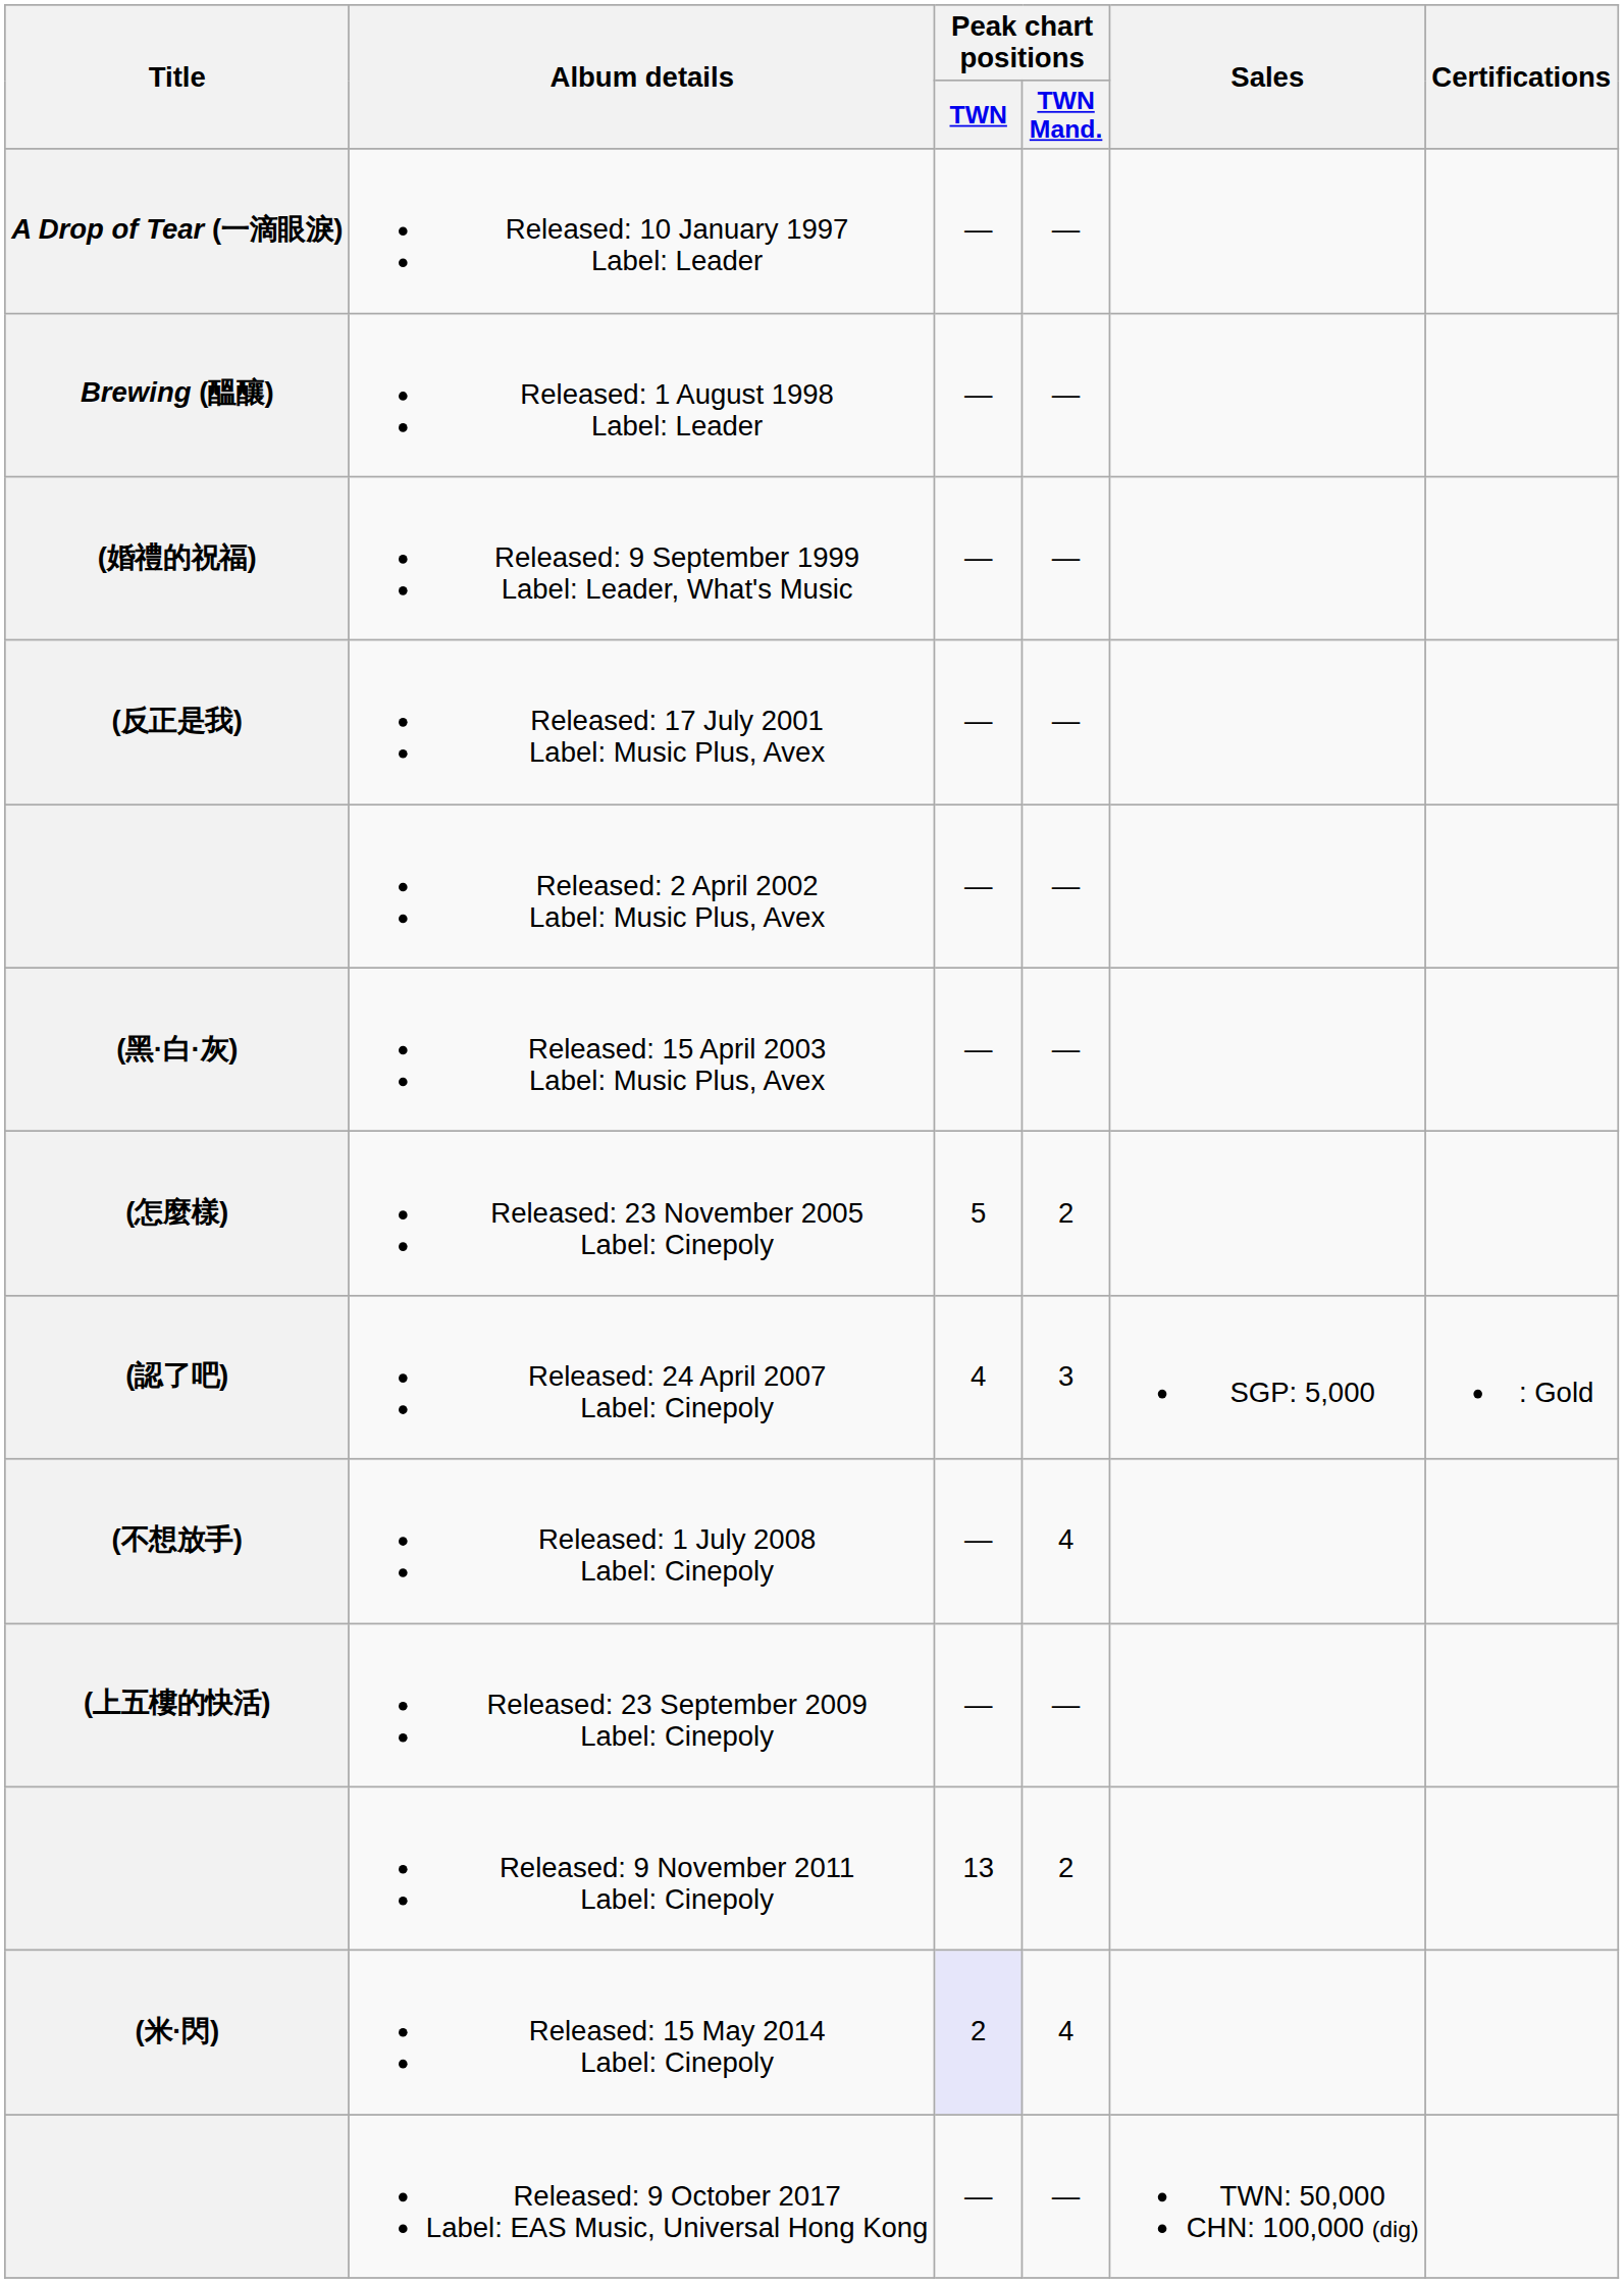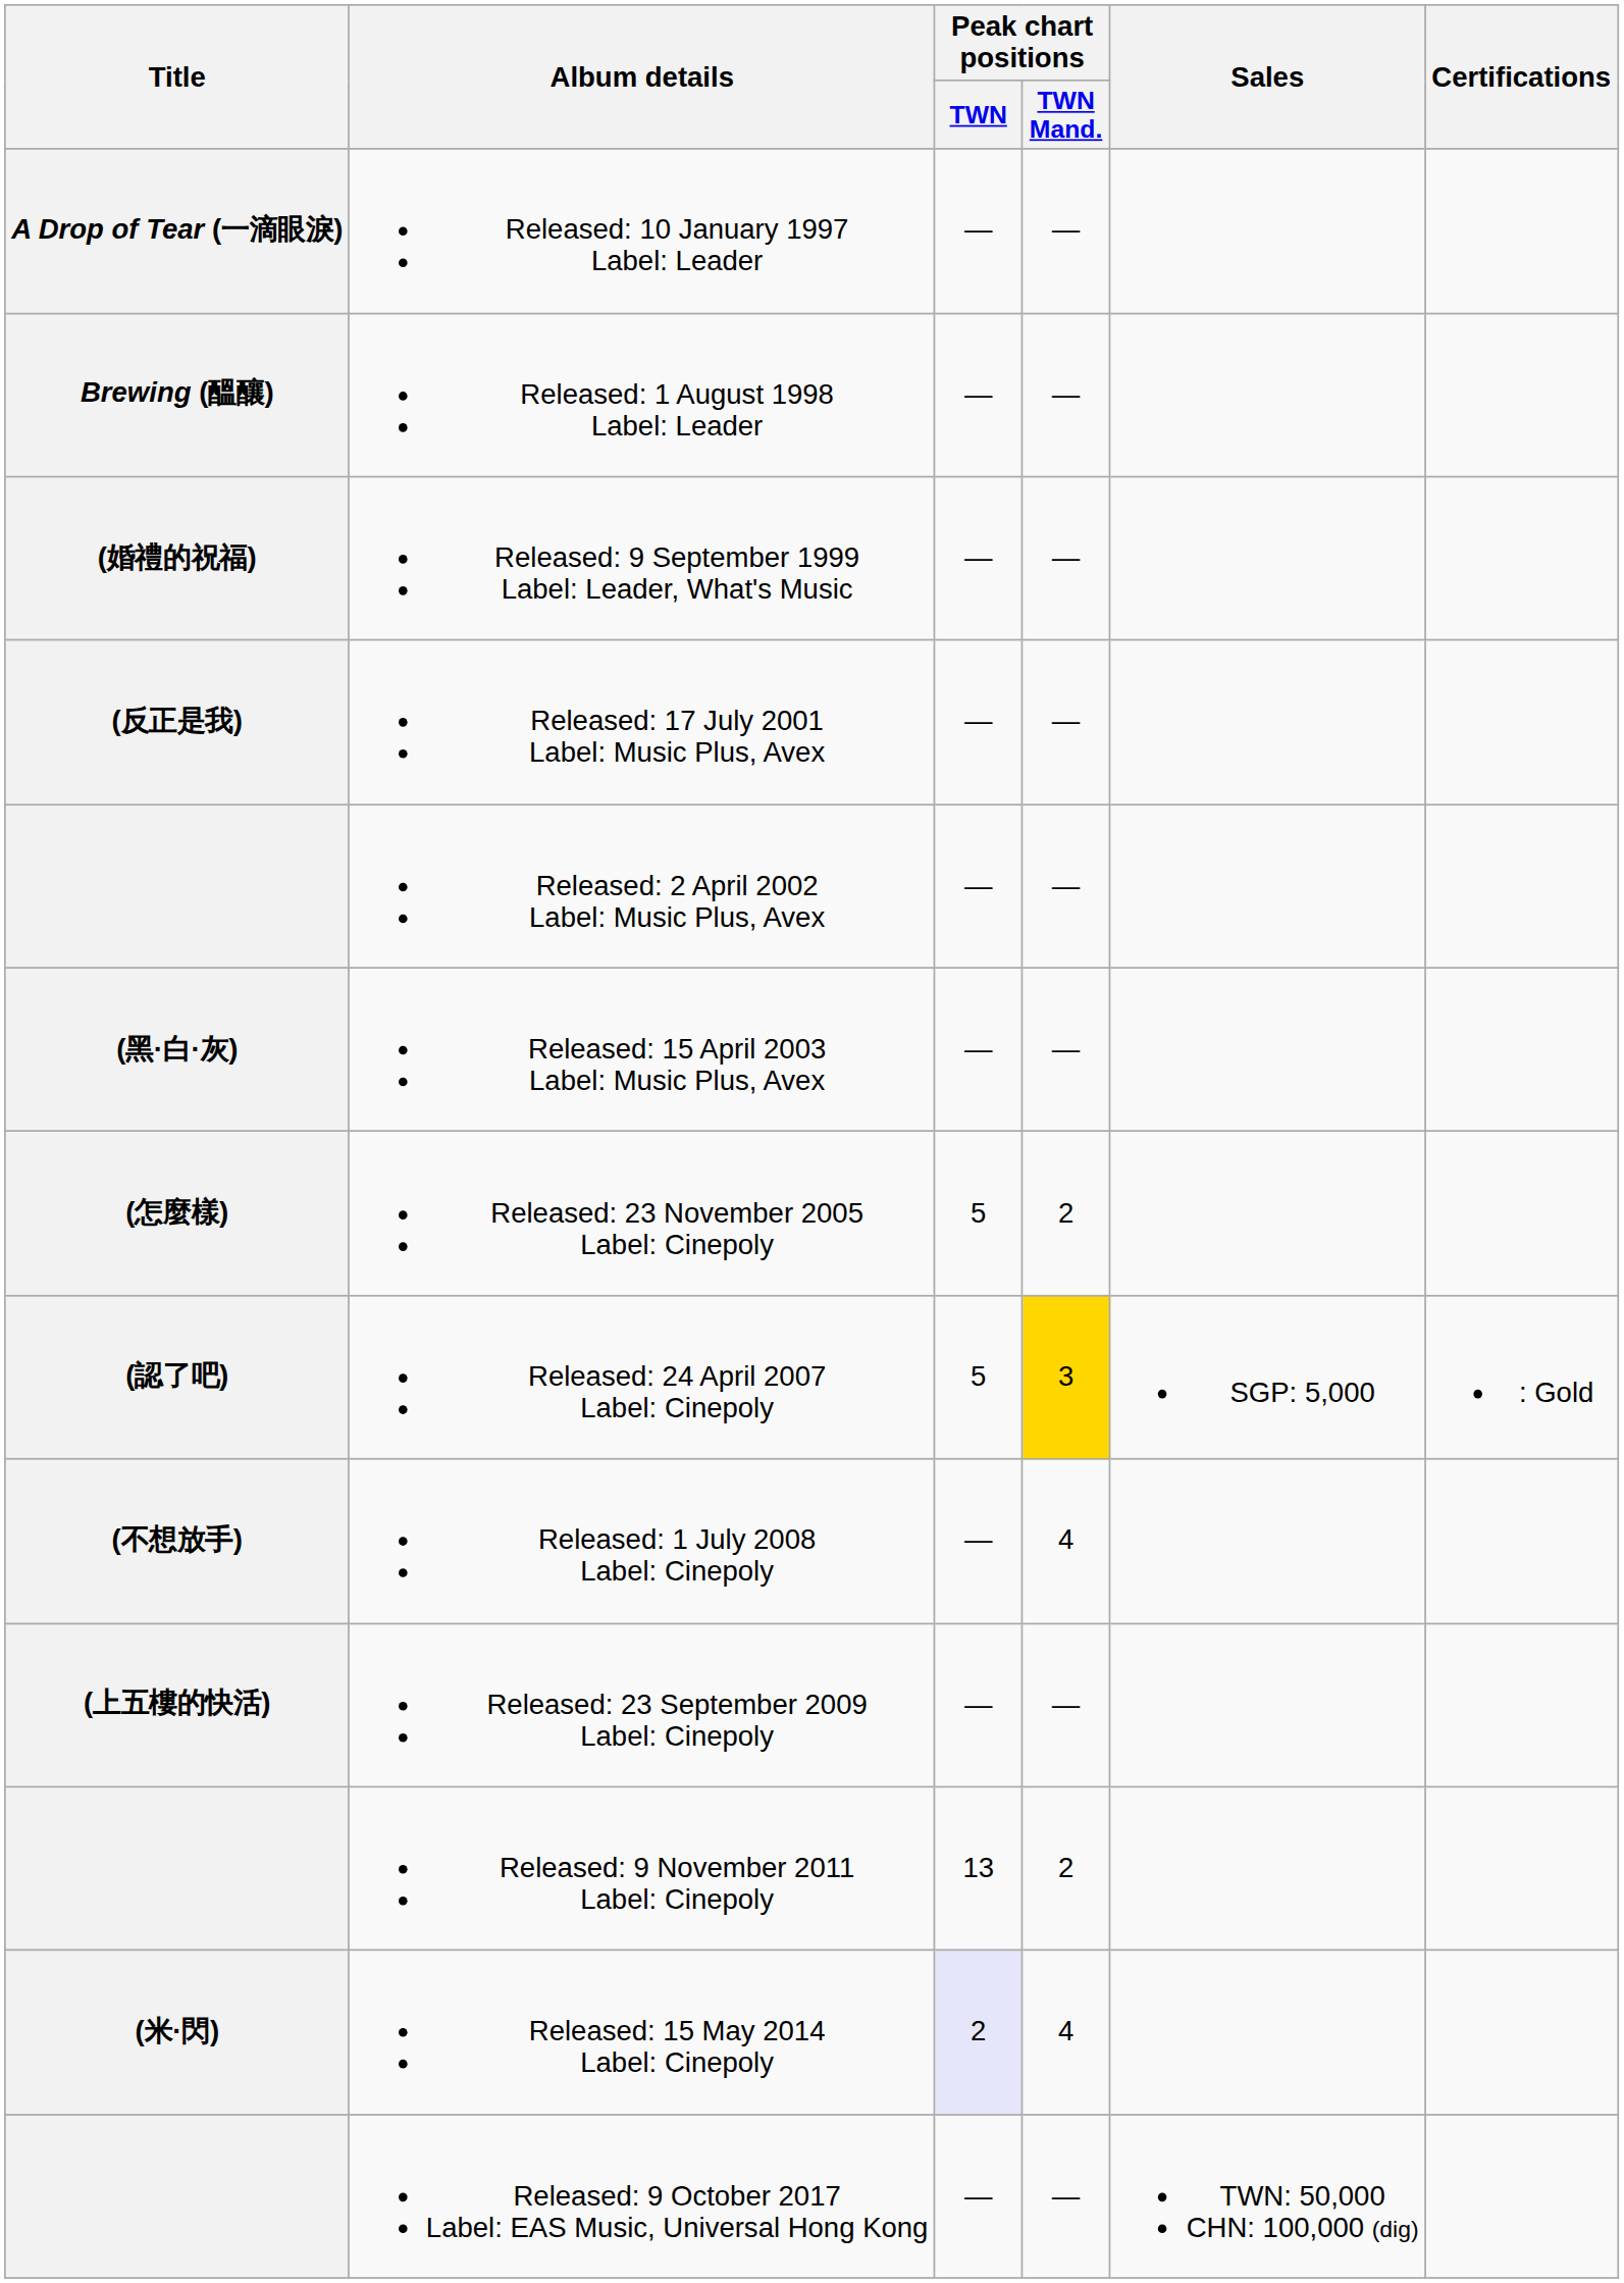Released: 24 April 2007 Label: Cinepoly | Peak chart positions / TWN: 4 -> 5
Released: 24 April 2007 Label: Cinepoly | Peak chart positions / TWN Mand.: no background -> gold background
